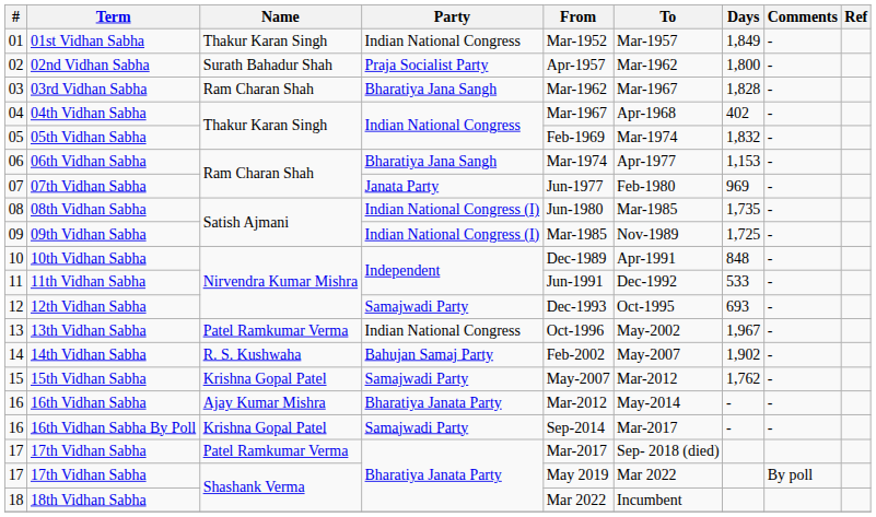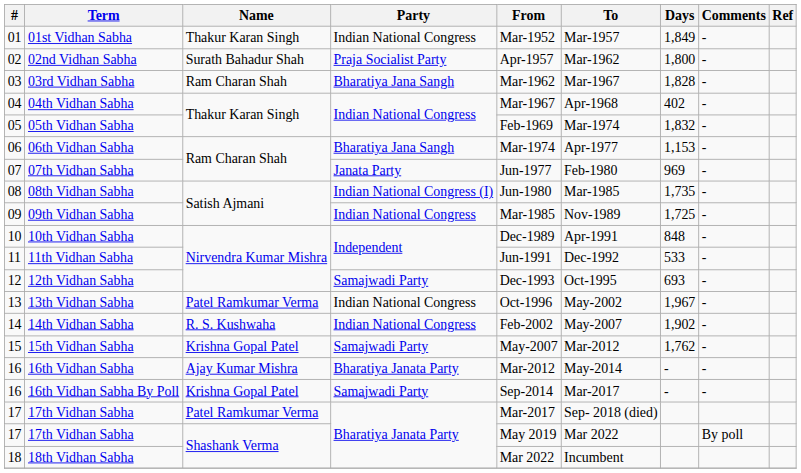09th Vidhan Sabha | Party: Indian National Congress (I) -> Indian National Congress
14th Vidhan Sabha | Party: Bahujan Samaj Party -> Indian National Congress
